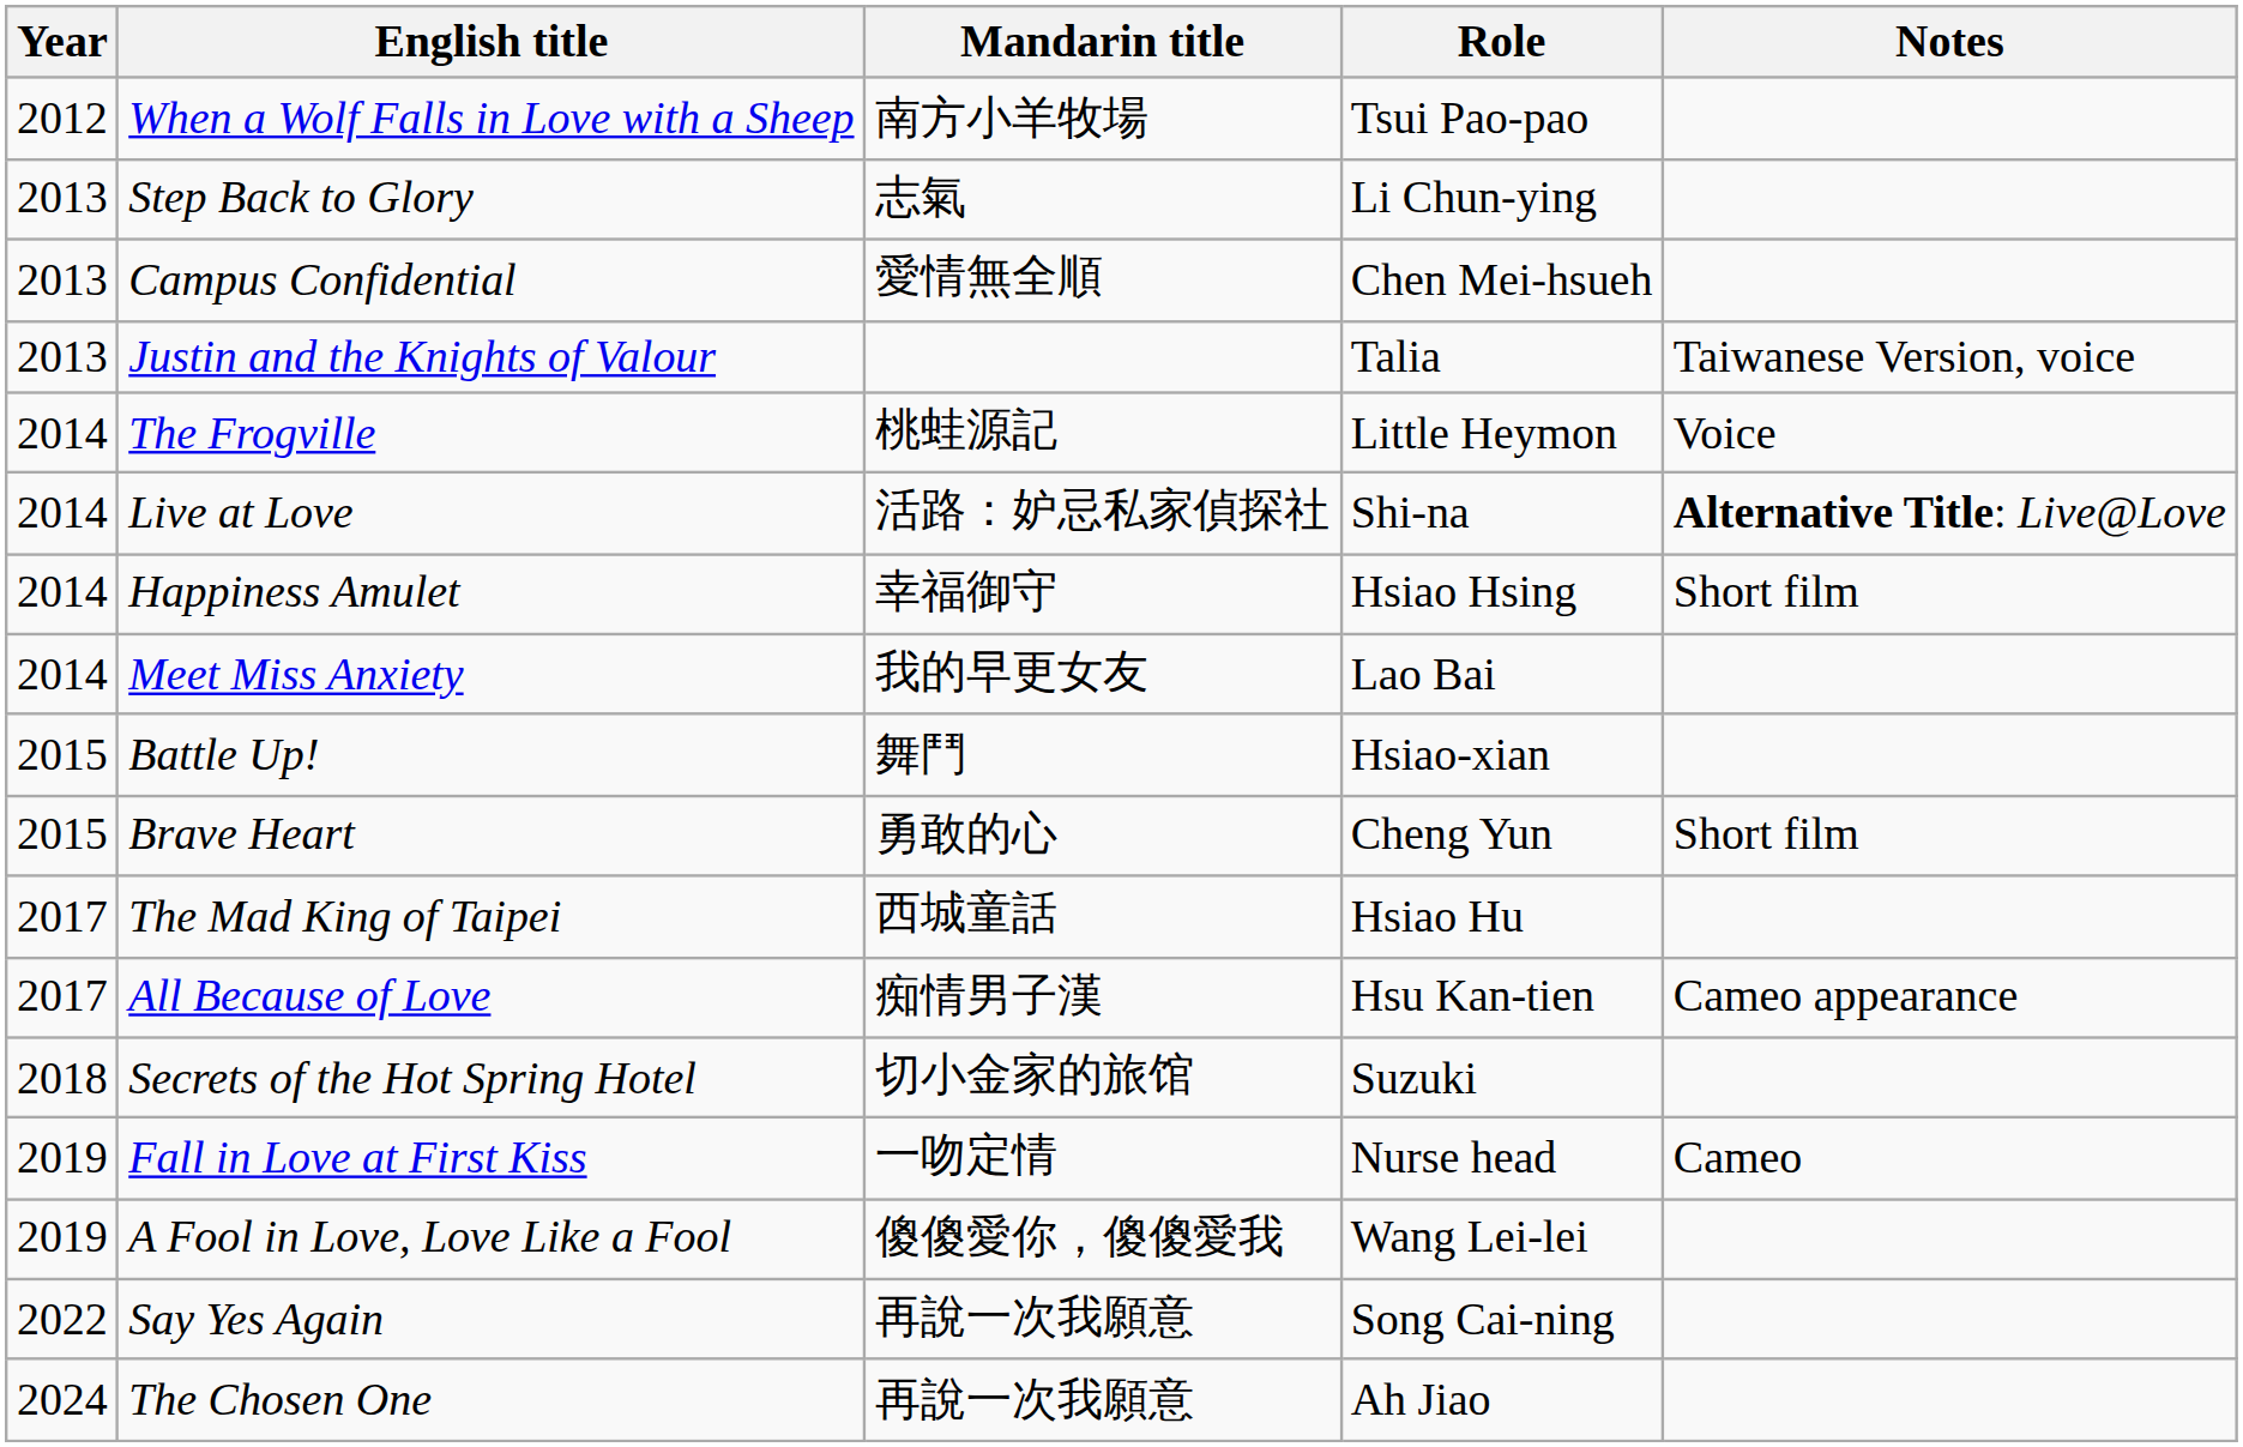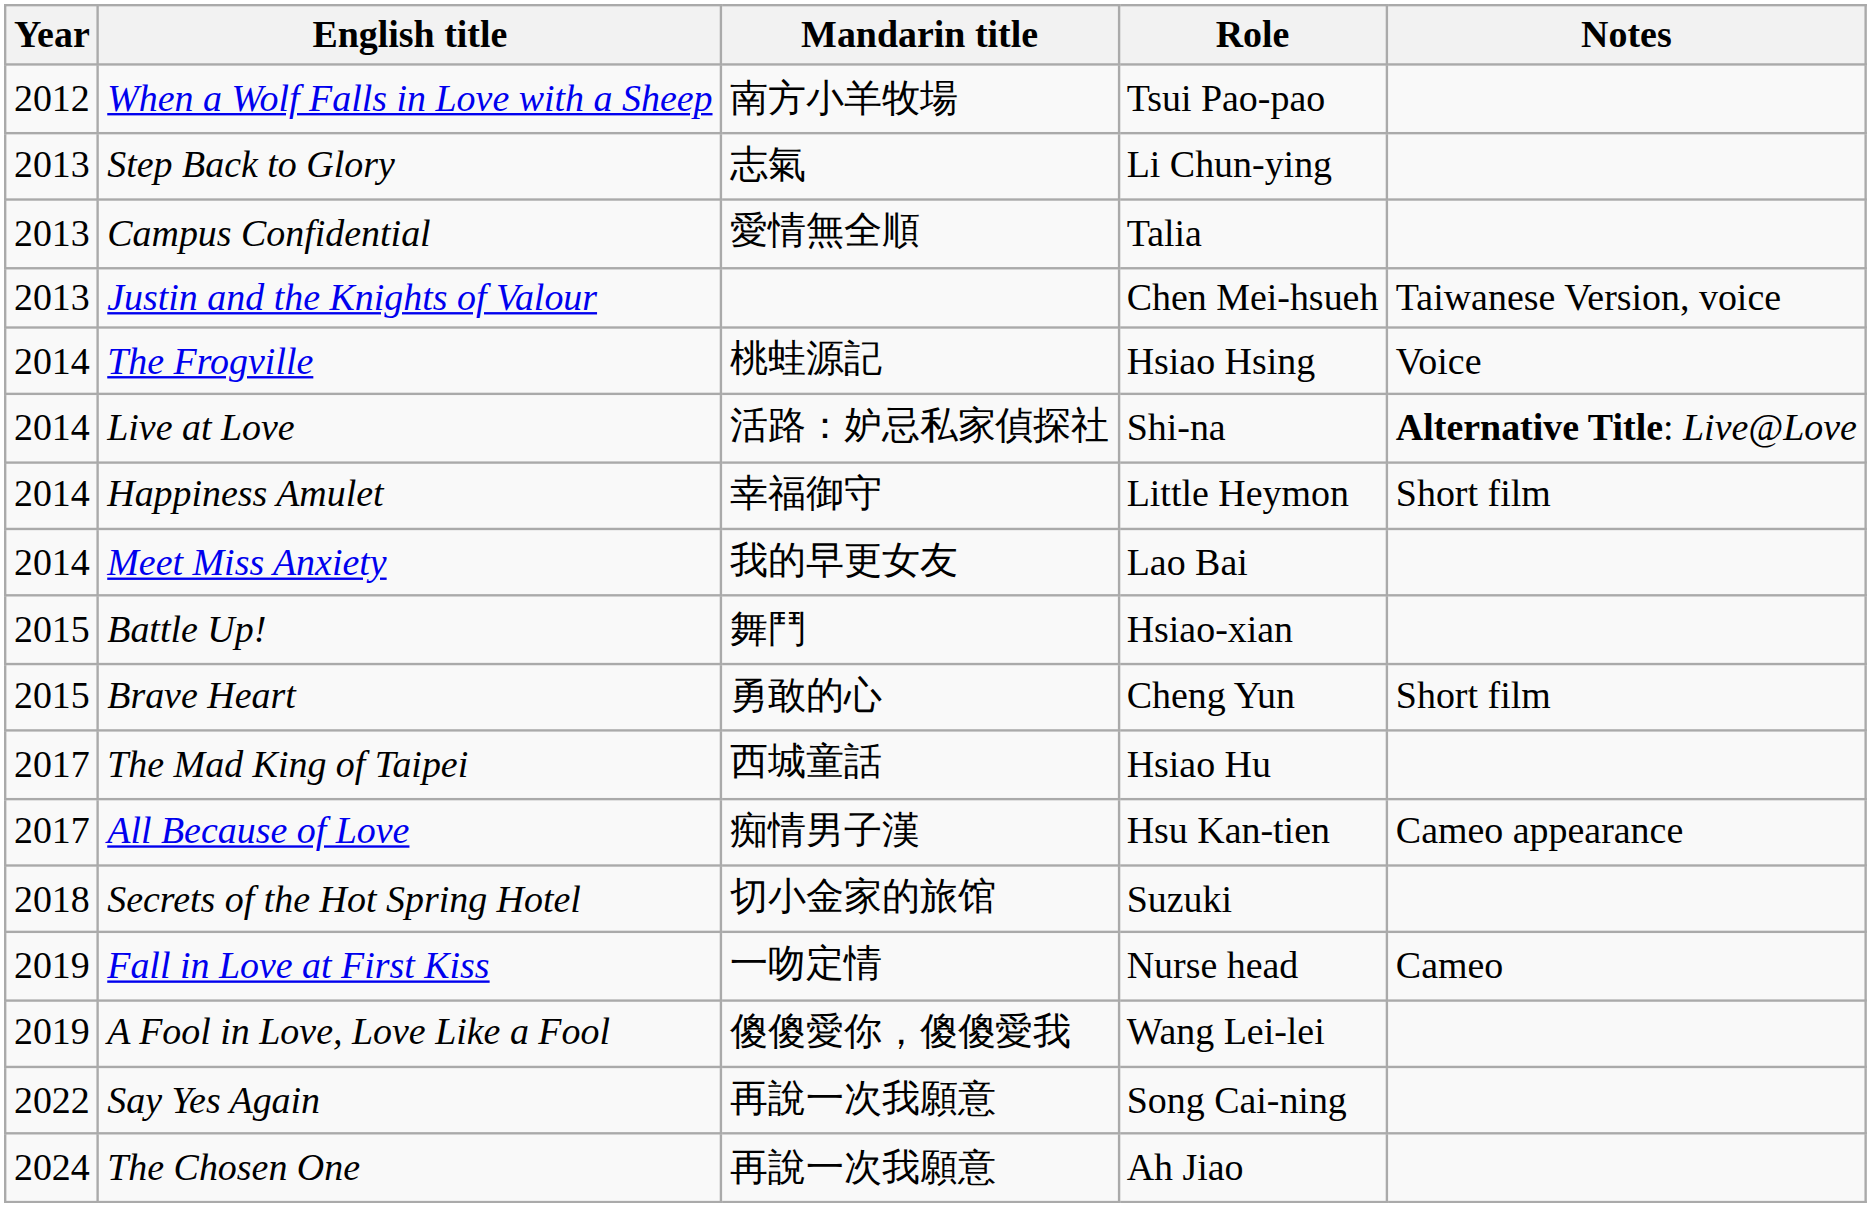Campus Confidential | Role: Chen Mei-hsueh -> Talia
Justin and the Knights of Valour | Role: Talia -> Chen Mei-hsueh
The Frogville | Role: Little Heymon -> Hsiao Hsing
Happiness Amulet | Role: Hsiao Hsing -> Little Heymon
